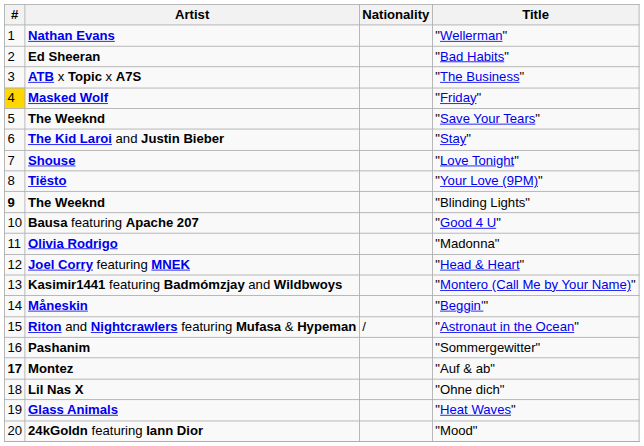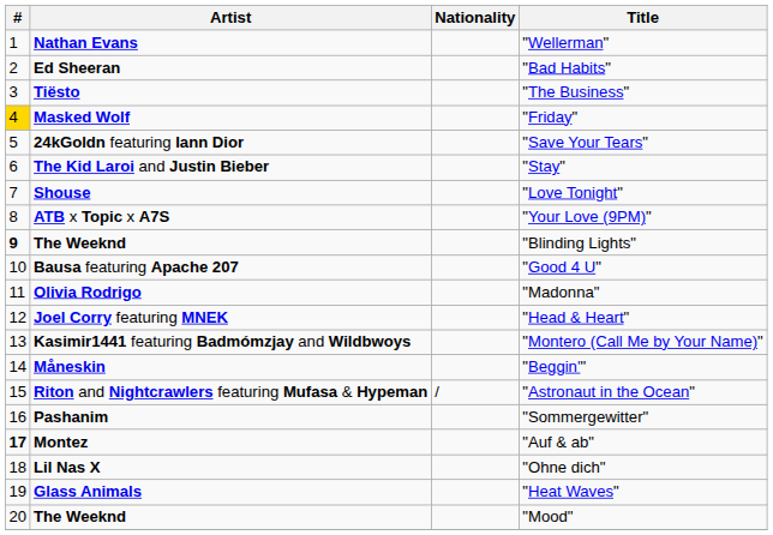"The Business" | Artist: ATB x Topic x A7S -> Tiësto
"Save Your Tears" | Artist: The Weeknd -> 24kGoldn featuring Iann Dior
"Your Love (9PM)" | Artist: Tiësto -> ATB x Topic x A7S
"Mood" | Artist: 24kGoldn featuring Iann Dior -> The Weeknd
